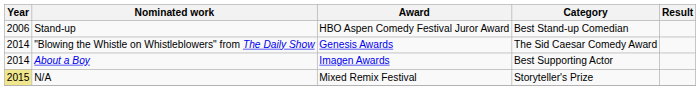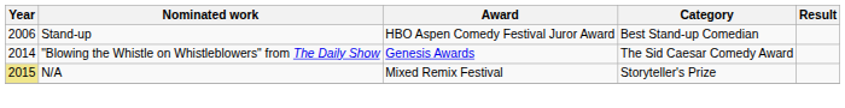- row: 2014 | About a Boy | Imagen Awards | Best Supporting Actor
